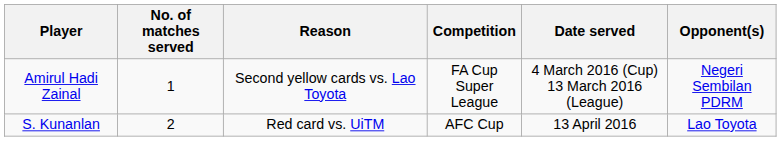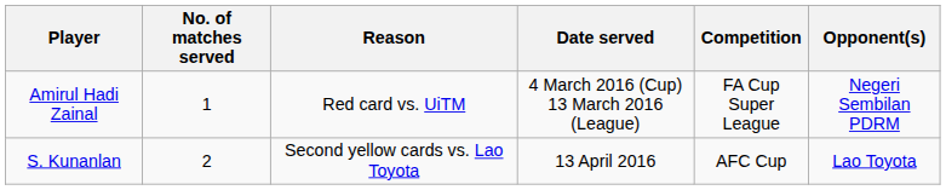columns swapped: Competition <-> Date served
Amirul Hadi Zainal | Reason: Second yellow cards vs. Lao Toyota -> Red card vs. UiTM
S. Kunanlan | Reason: Red card vs. UiTM -> Second yellow cards vs. Lao Toyota
